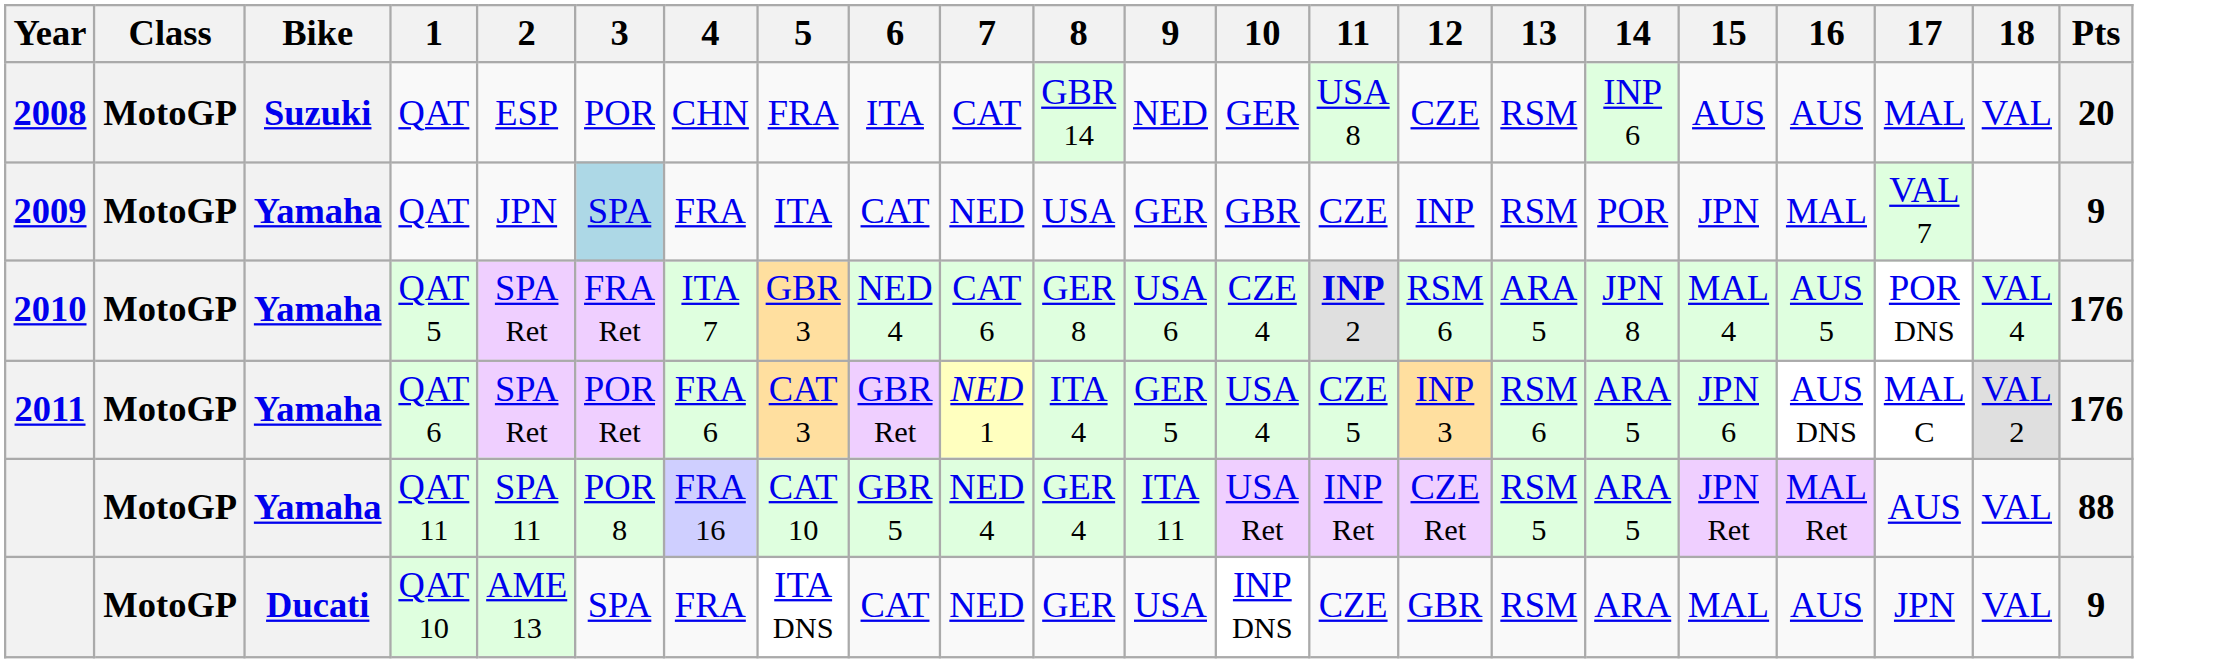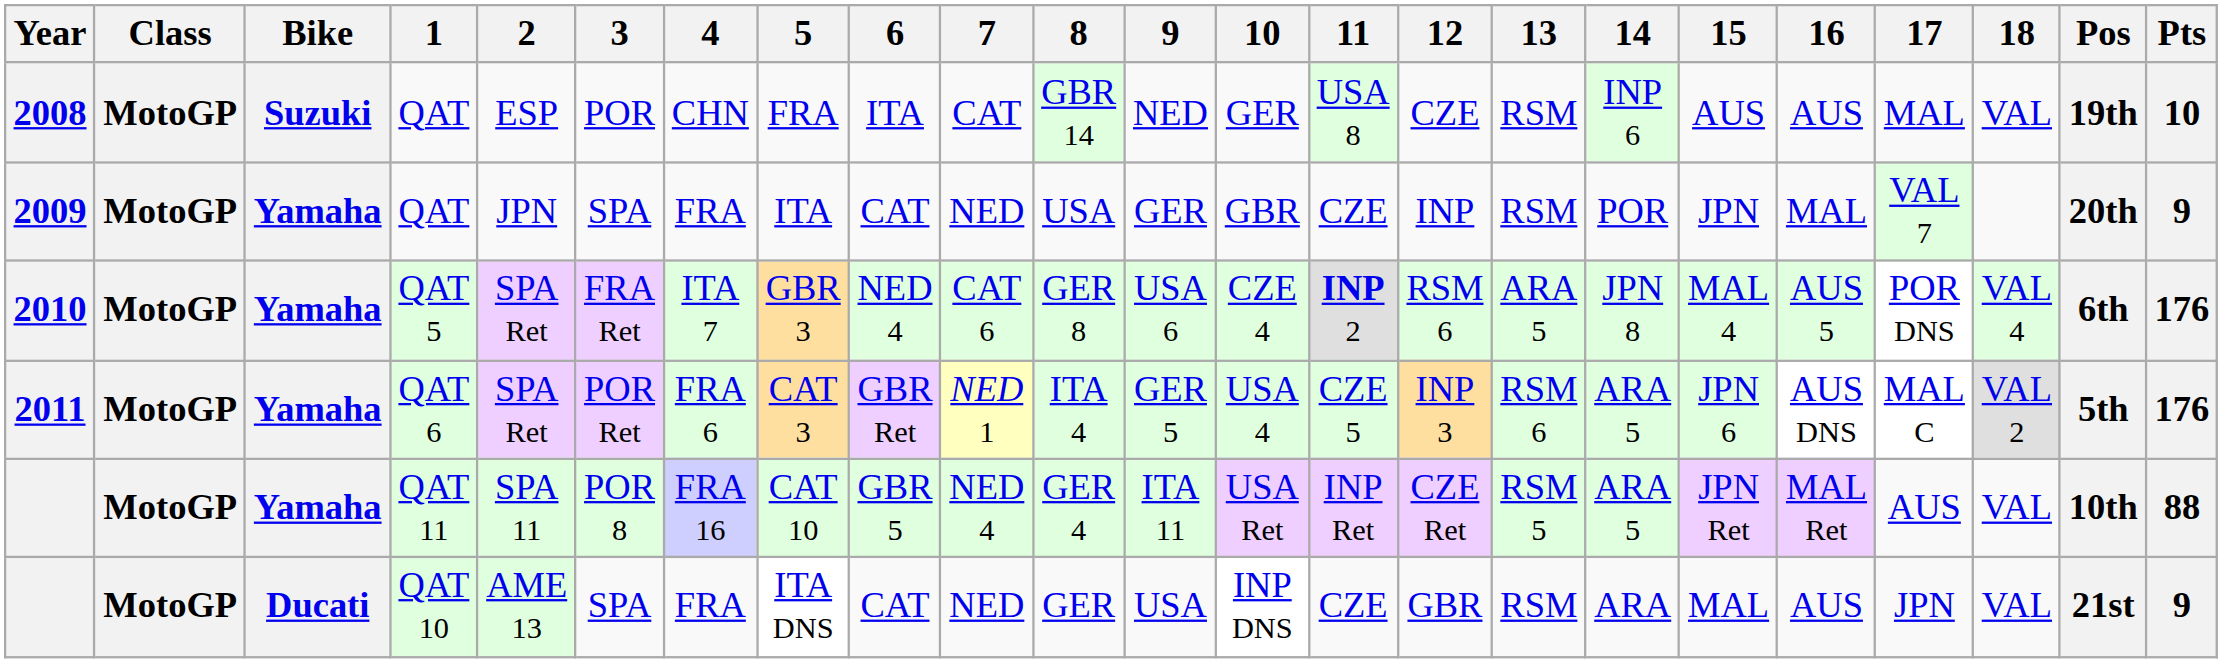+ column: Pos | 19th | 20th | 6th | 5th | 10th | 21st
2008 | Pts: 20 -> 10
2009 | 3: lightblue background -> no background
